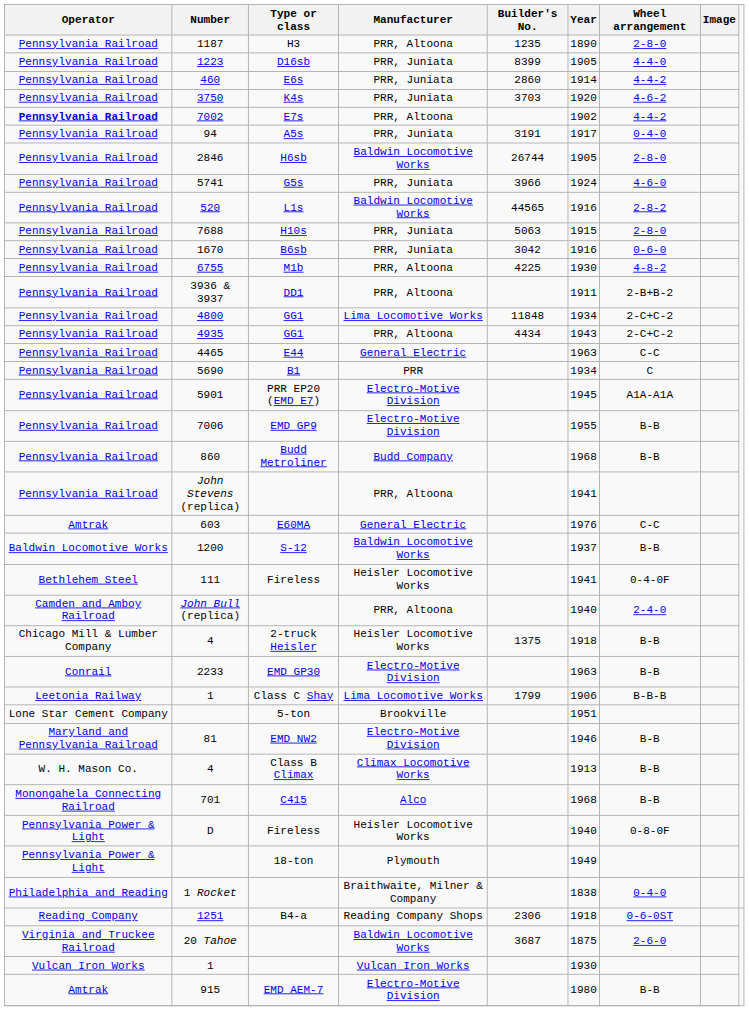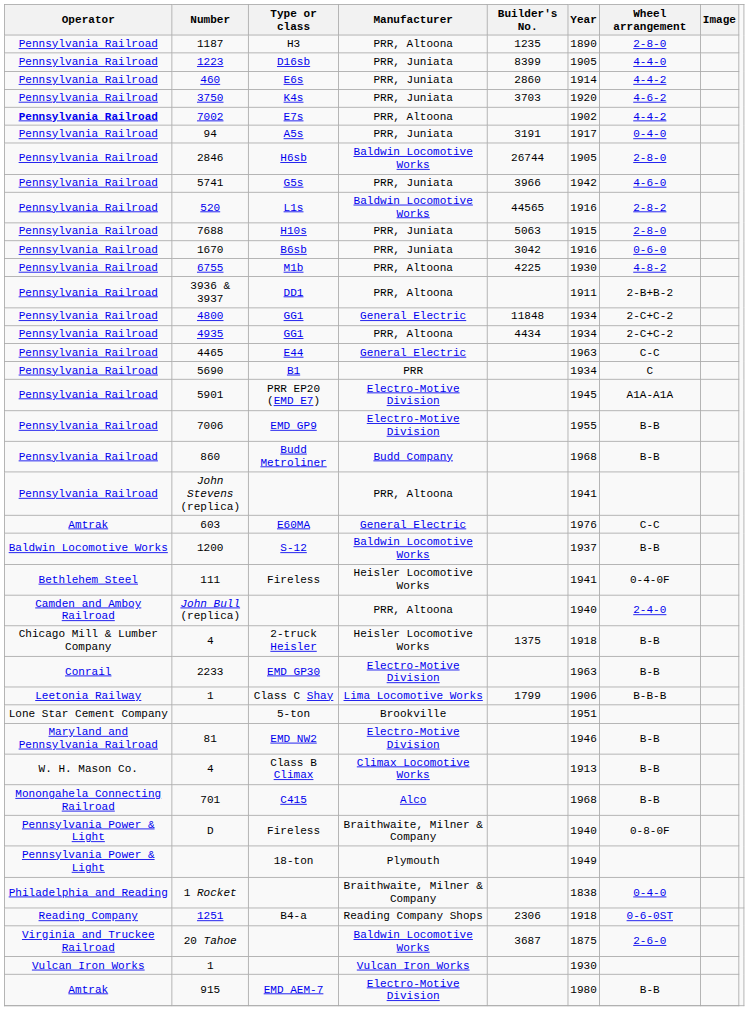5741 | Year: 1924 -> 1942
4800 | Manufacturer: Lima Locomotive Works -> General Electric
4935 | Year: 1943 -> 1934
D | Manufacturer: Heisler Locomotive Works -> Braithwaite, Milner & Company
